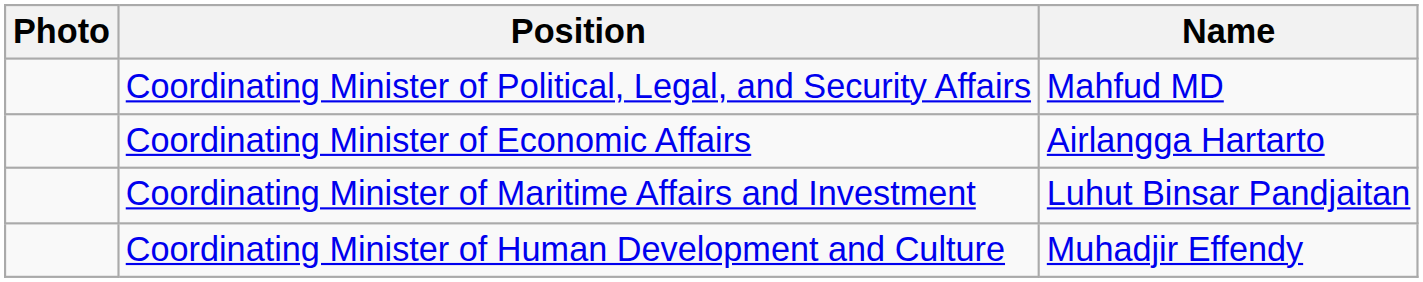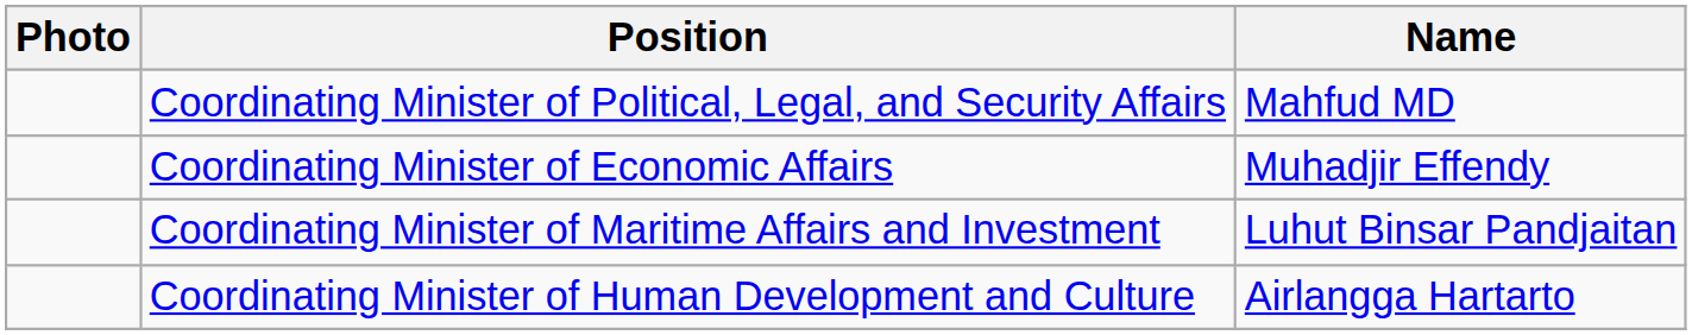Coordinating Minister of Economic Affairs | Name: Airlangga Hartarto -> Muhadjir Effendy
Coordinating Minister of Human Development and Culture | Name: Muhadjir Effendy -> Airlangga Hartarto
